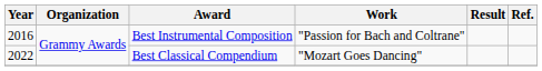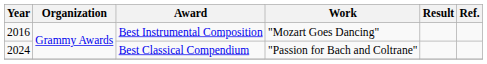Best Instrumental Composition | Work: "Passion for Bach and Coltrane" -> "Mozart Goes Dancing"
Best Classical Compendium | Year: 2022 -> 2024
Best Classical Compendium | Work: "Mozart Goes Dancing" -> "Passion for Bach and Coltrane"
